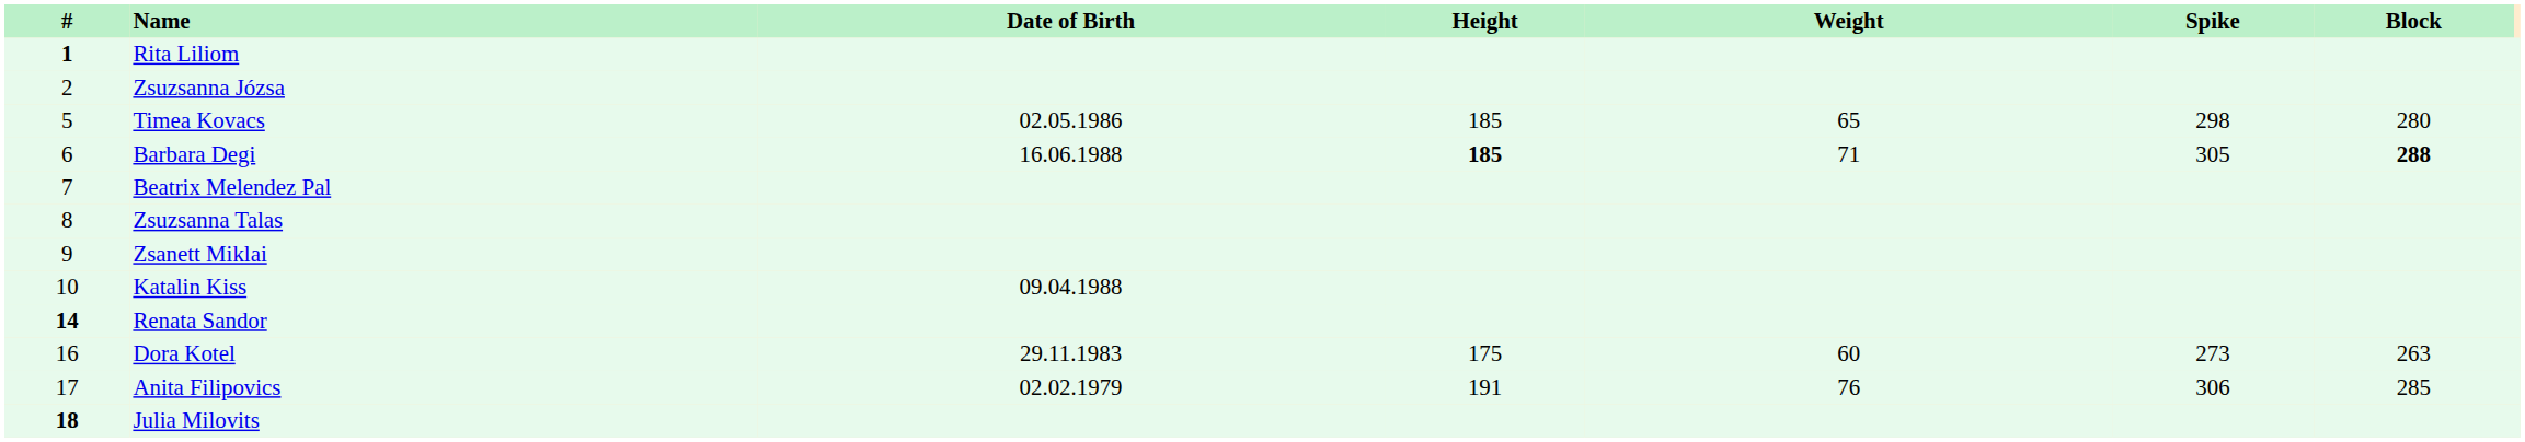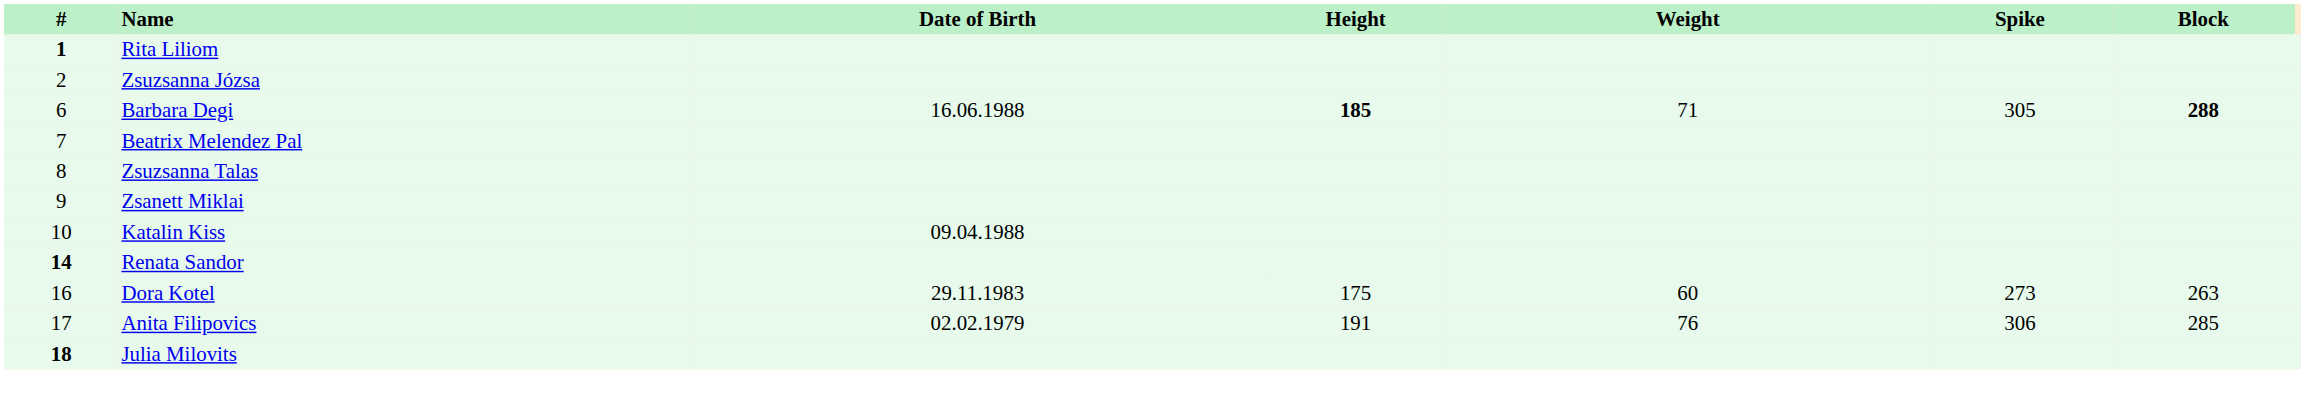- row: 5 | Timea Kovacs | 02.05.1986 | 185 | 65 | 298 | 280
